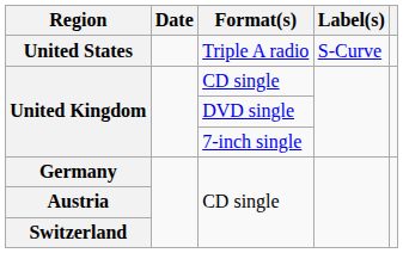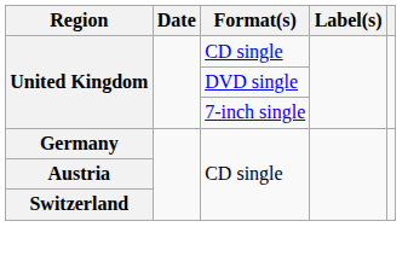- row: United States | Triple A radio | S-Curve
